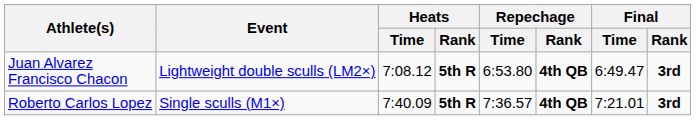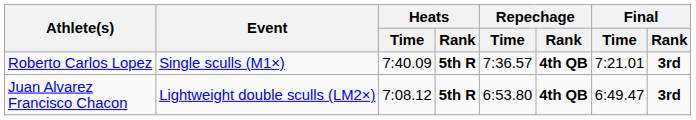rows swapped: Roberto Carlos Lopez <-> Juan Alvarez Francisco Chacon
